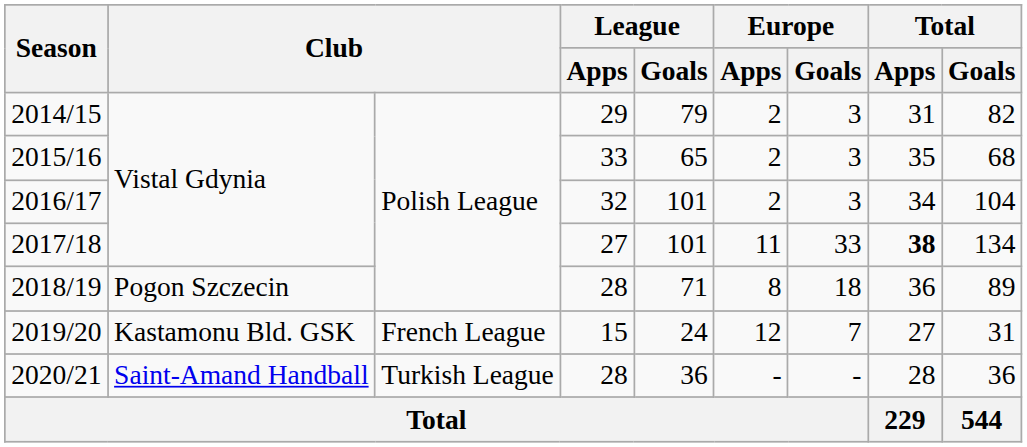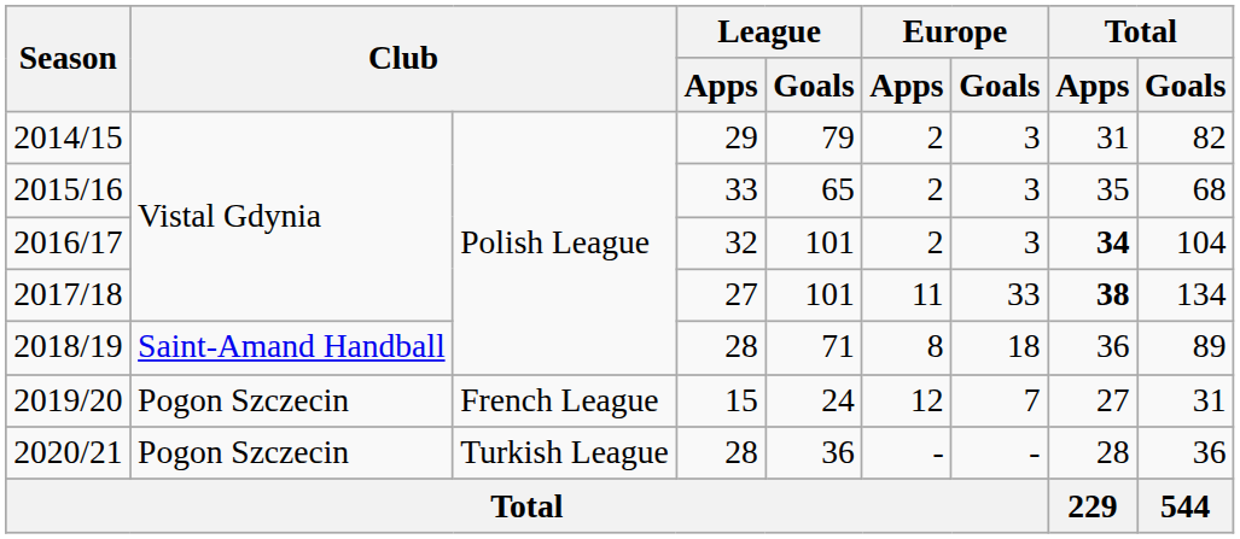2016/17 | Total / Apps: normal -> bold
2018/19 | column 2: Pogon Szczecin -> Saint-Amand Handball
2019/20 | column 2: Kastamonu Bld. GSK -> Pogon Szczecin
2020/21 | column 2: Saint-Amand Handball -> Pogon Szczecin
